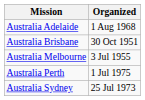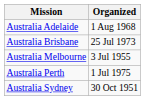Australia Brisbane | Organized: 30 Oct 1951 -> 25 Jul 1973
Australia Sydney | Organized: 25 Jul 1973 -> 30 Oct 1951
